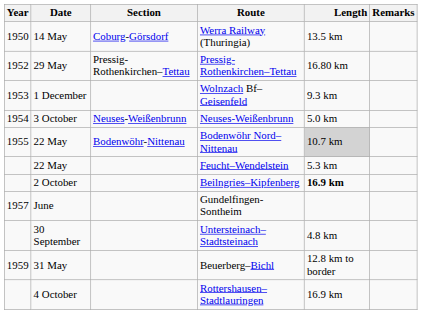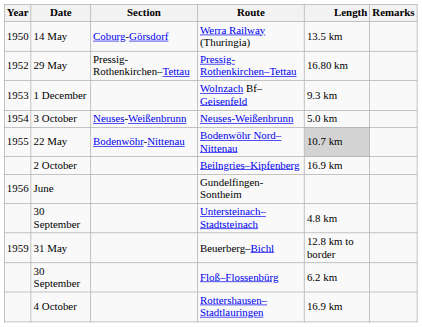- row: 22 May | Feucht–Wendelstein | 5.3 km
Beilngries–Kipfenberg | Length: bold -> normal
Gundelfingen-Sontheim | Year: 1957 -> 1956
+ row: 30 September | Floß–Flossenbürg | 6.2 km
